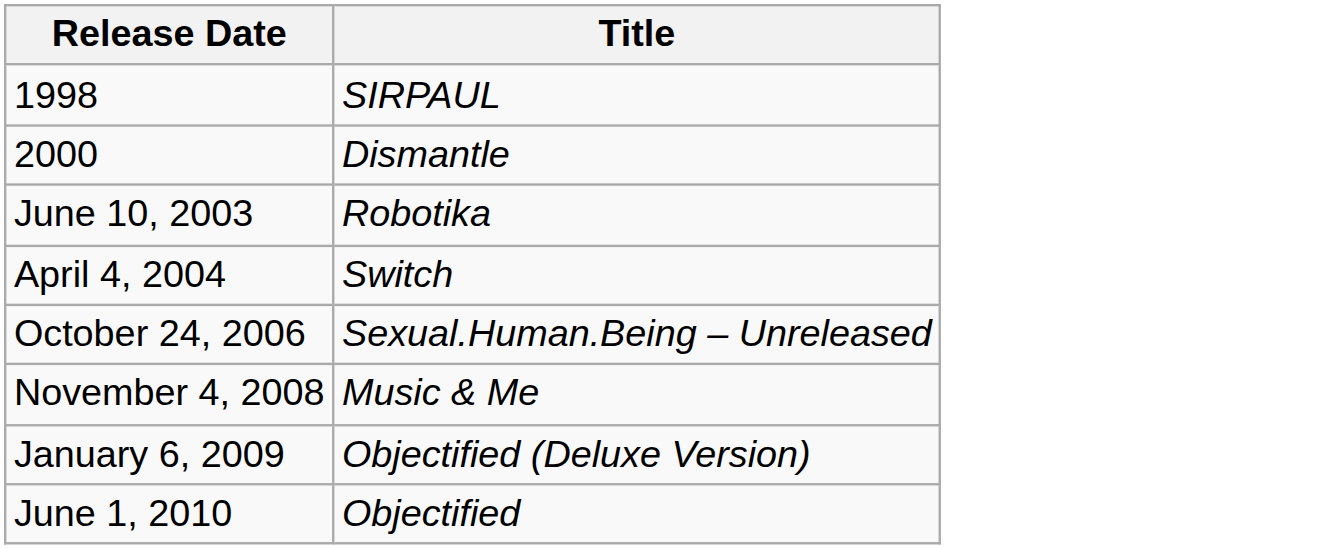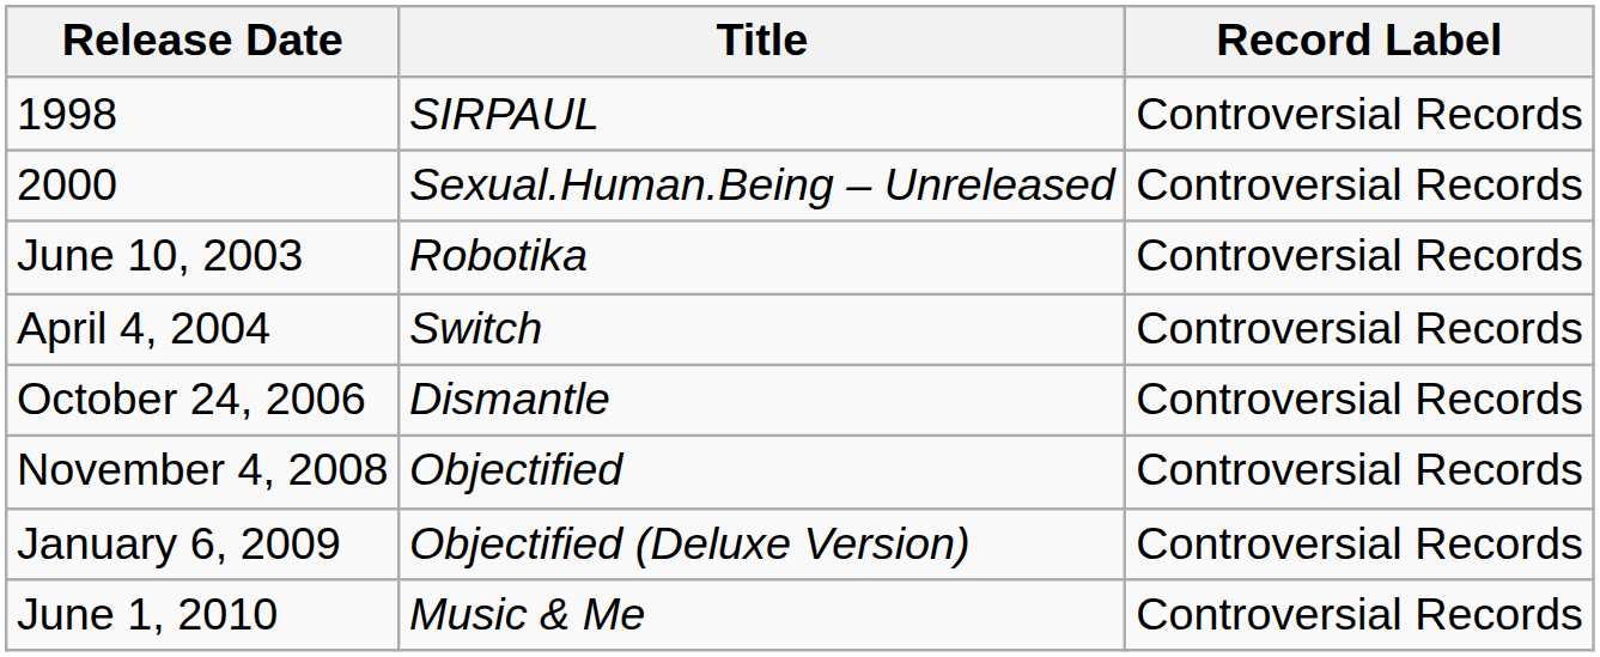+ column: Record Label | Controversial Records | Controversial Records | Controversial Records | Controversial Records | Controversial Records | Controversial Records | Controversial Records | Controversial Records
2000 | Title: Dismantle -> Sexual.Human.Being – Unreleased
October 24, 2006 | Title: Sexual.Human.Being – Unreleased -> Dismantle
November 4, 2008 | Title: Music & Me -> Objectified
June 1, 2010 | Title: Objectified -> Music & Me
